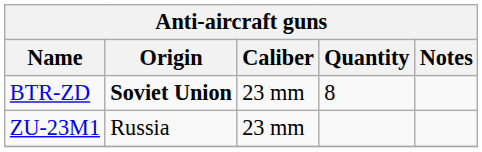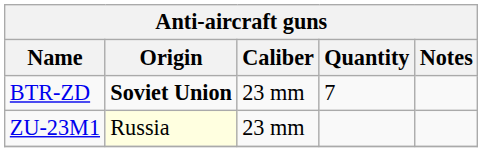BTR-ZD | Quantity: 8 -> 7
ZU-23M1 | Origin: no background -> lightyellow background
